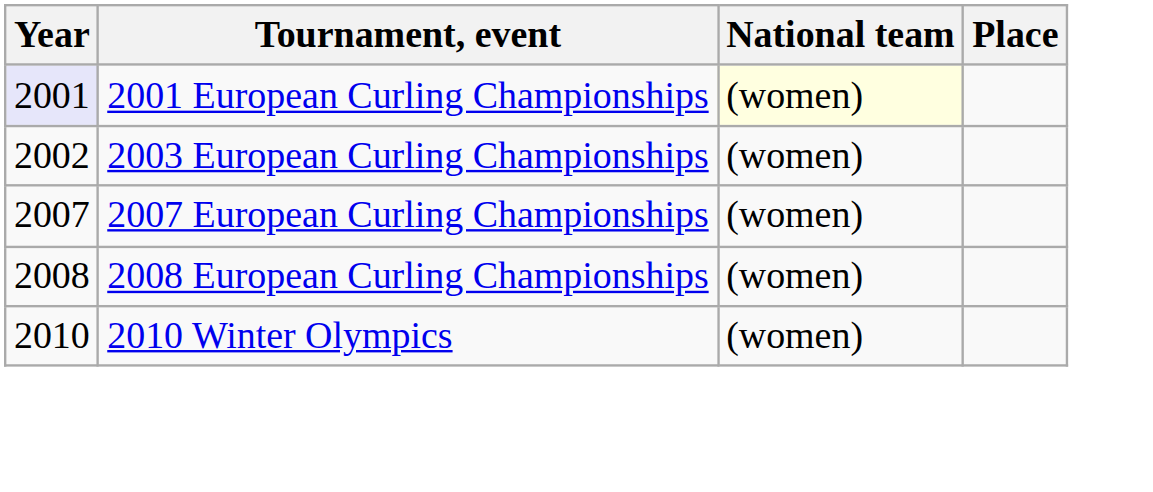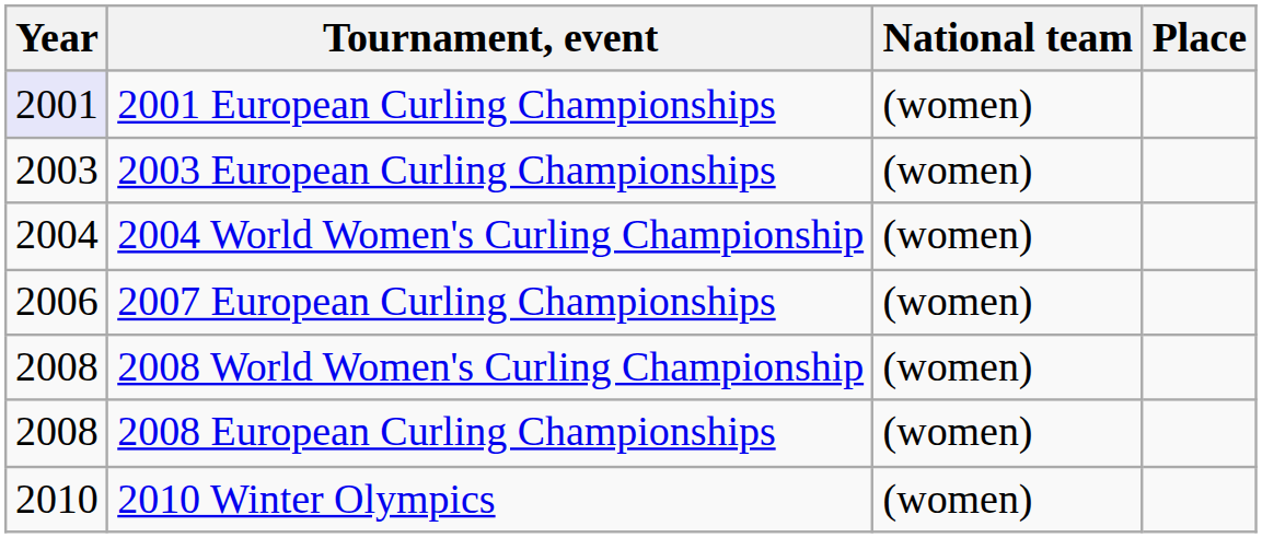2001 European Curling Championships | National team: lightyellow background -> no background
2003 European Curling Championships | Year: 2002 -> 2003
+ row: 2004 | 2004 World Women's Curling Championship | (women)
2007 European Curling Championships | Year: 2007 -> 2006
+ row: 2008 | 2008 World Women's Curling Championship | (women)
